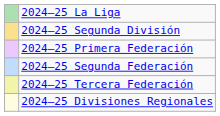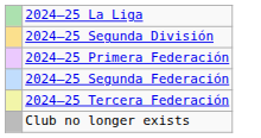- row: 2024–25 Divisiones Regionales
+ row: Club no longer exists
